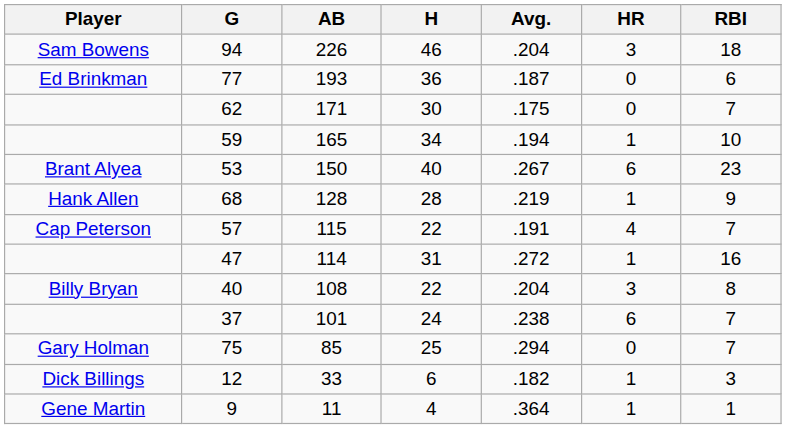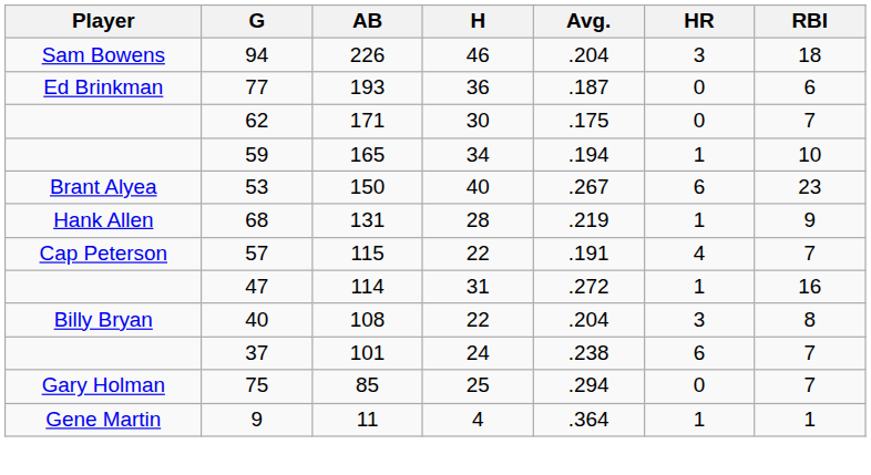68 | AB: 128 -> 131
- row: Dick Billings | 12 | 33 | 6 | .182 | 1 | 3
